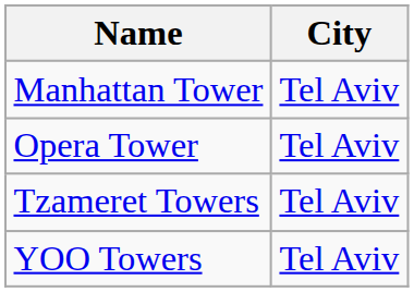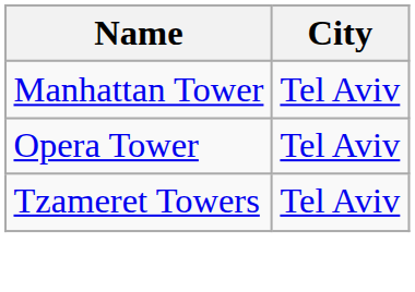- row: YOO Towers | Tel Aviv
